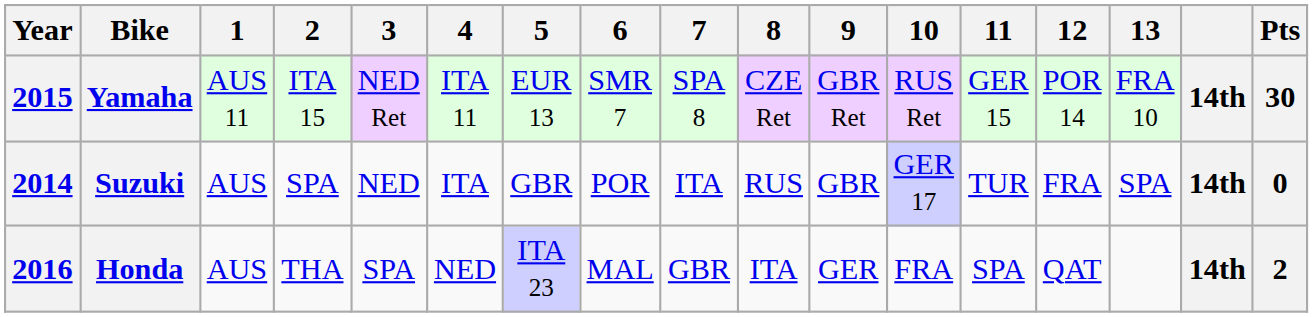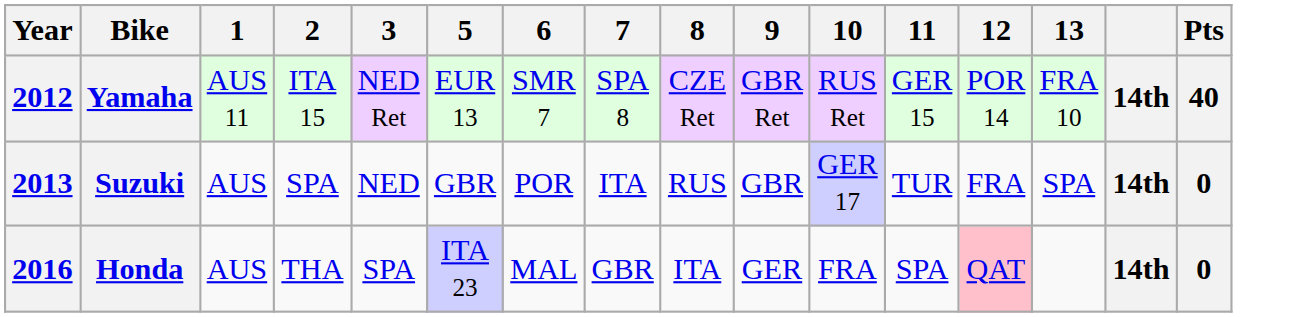- column: 4 | ITA 11 | ITA | NED
Yamaha | Year: 2015 -> 2012
Yamaha | Pts: 30 -> 40
Suzuki | Year: 2014 -> 2013
Honda | 12: no background -> pink background
Honda | Pts: 2 -> 0
